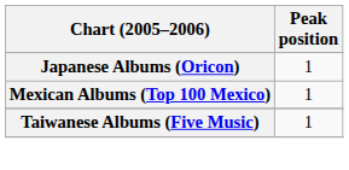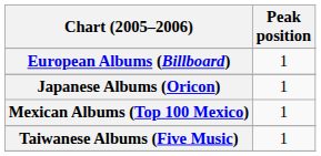+ row: European Albums (Billboard) | 1
